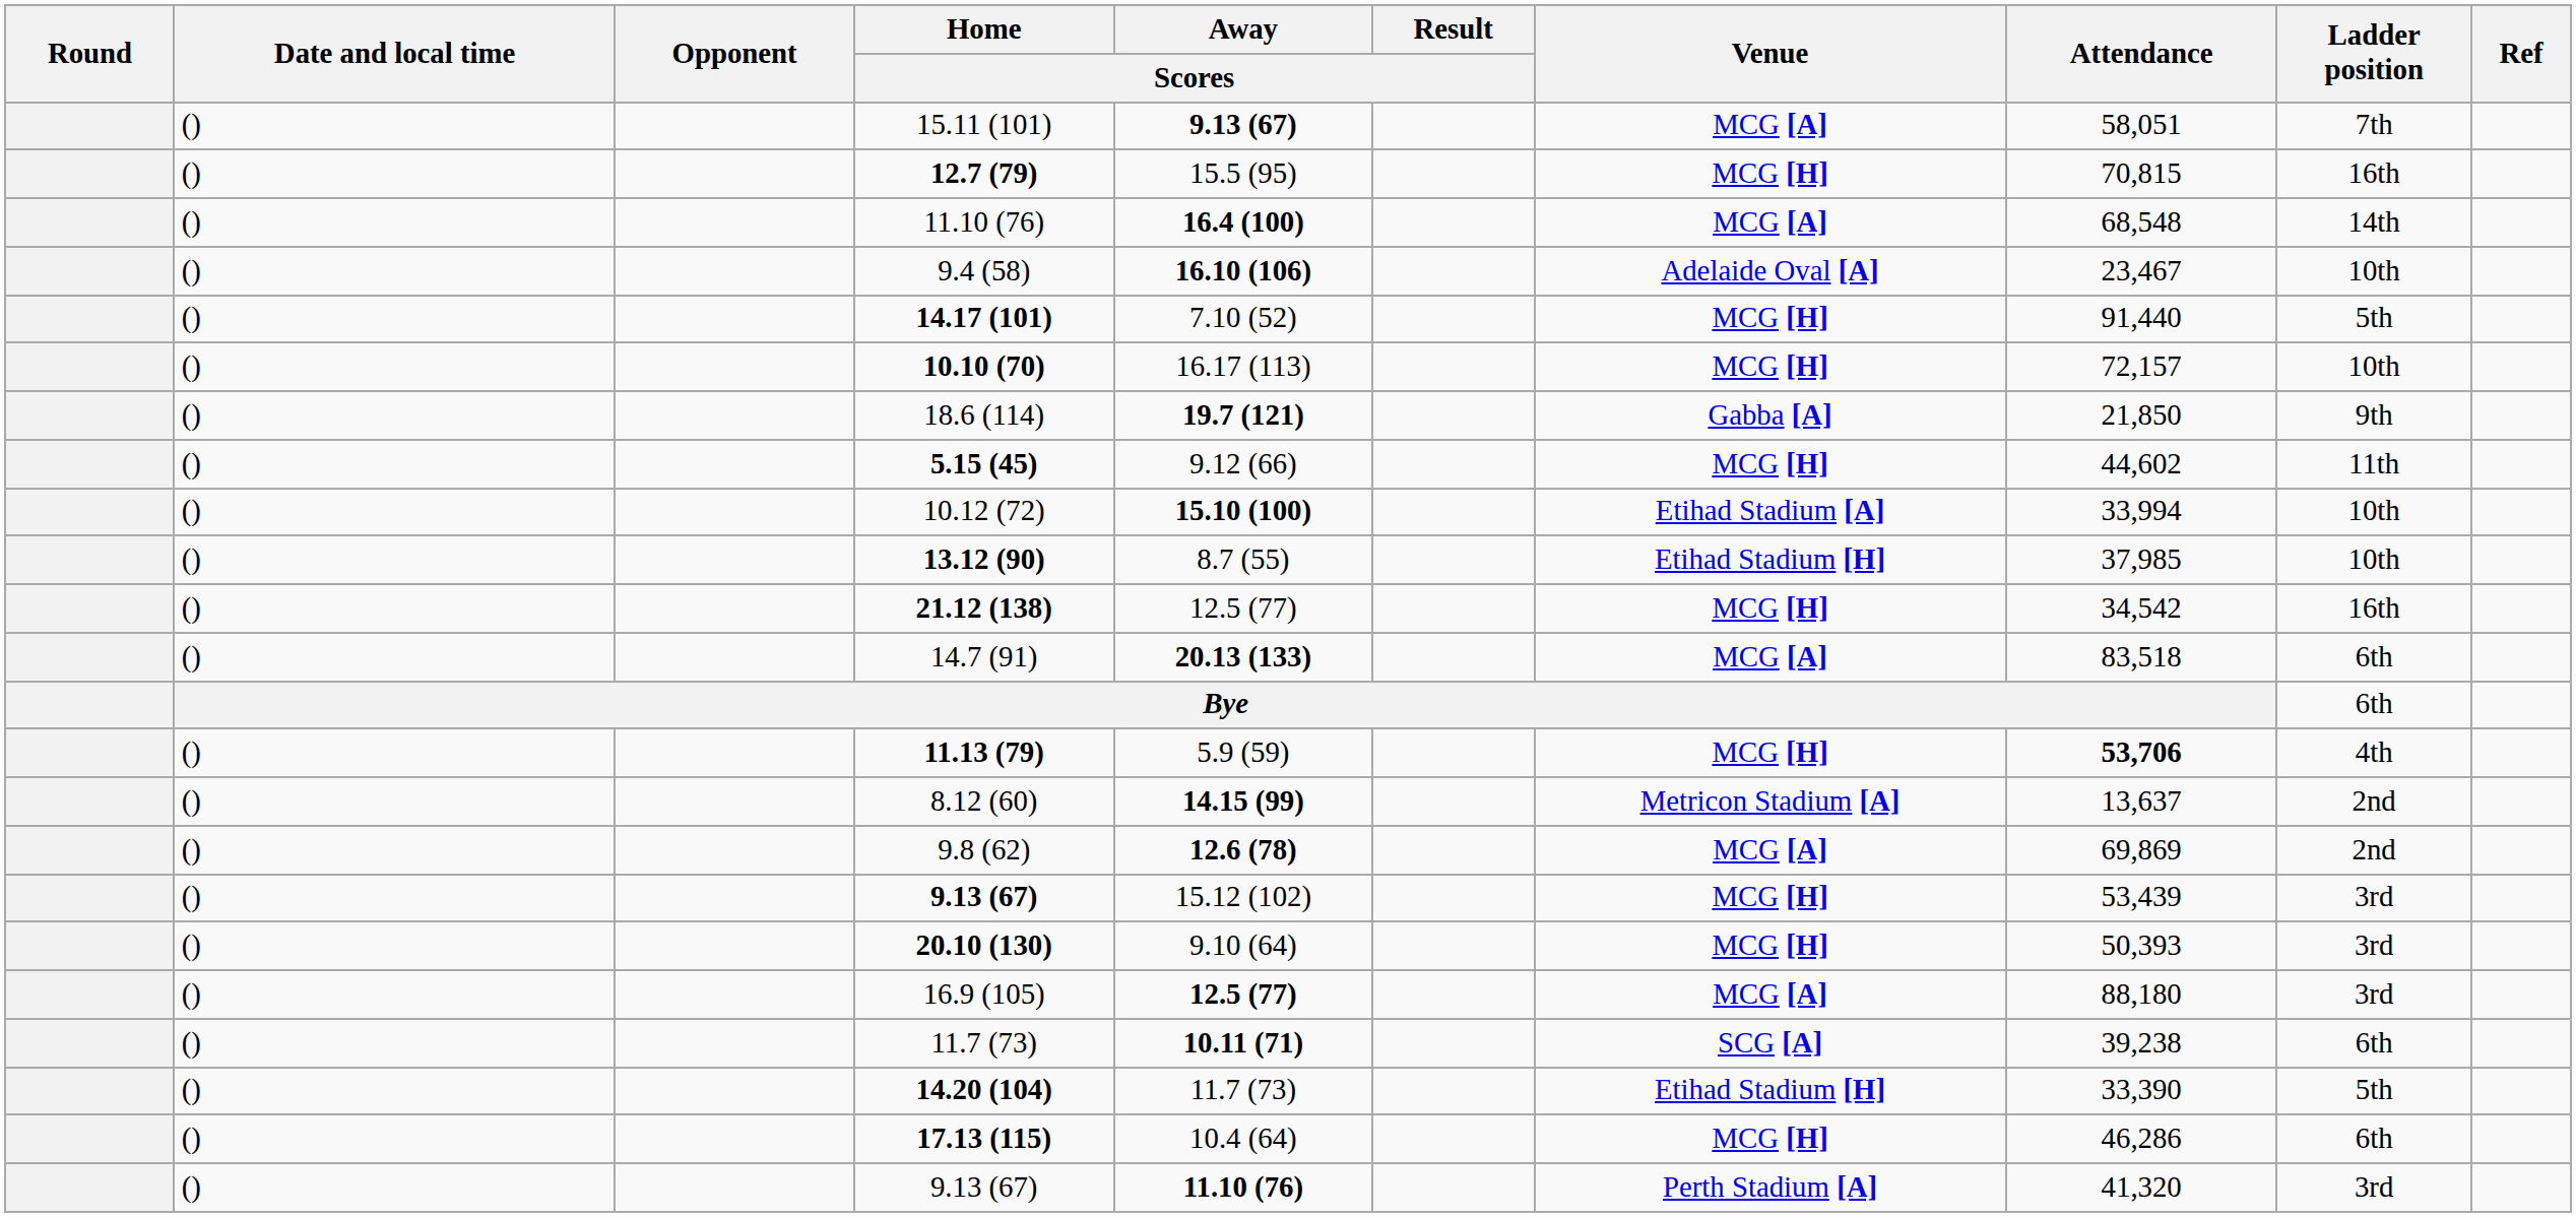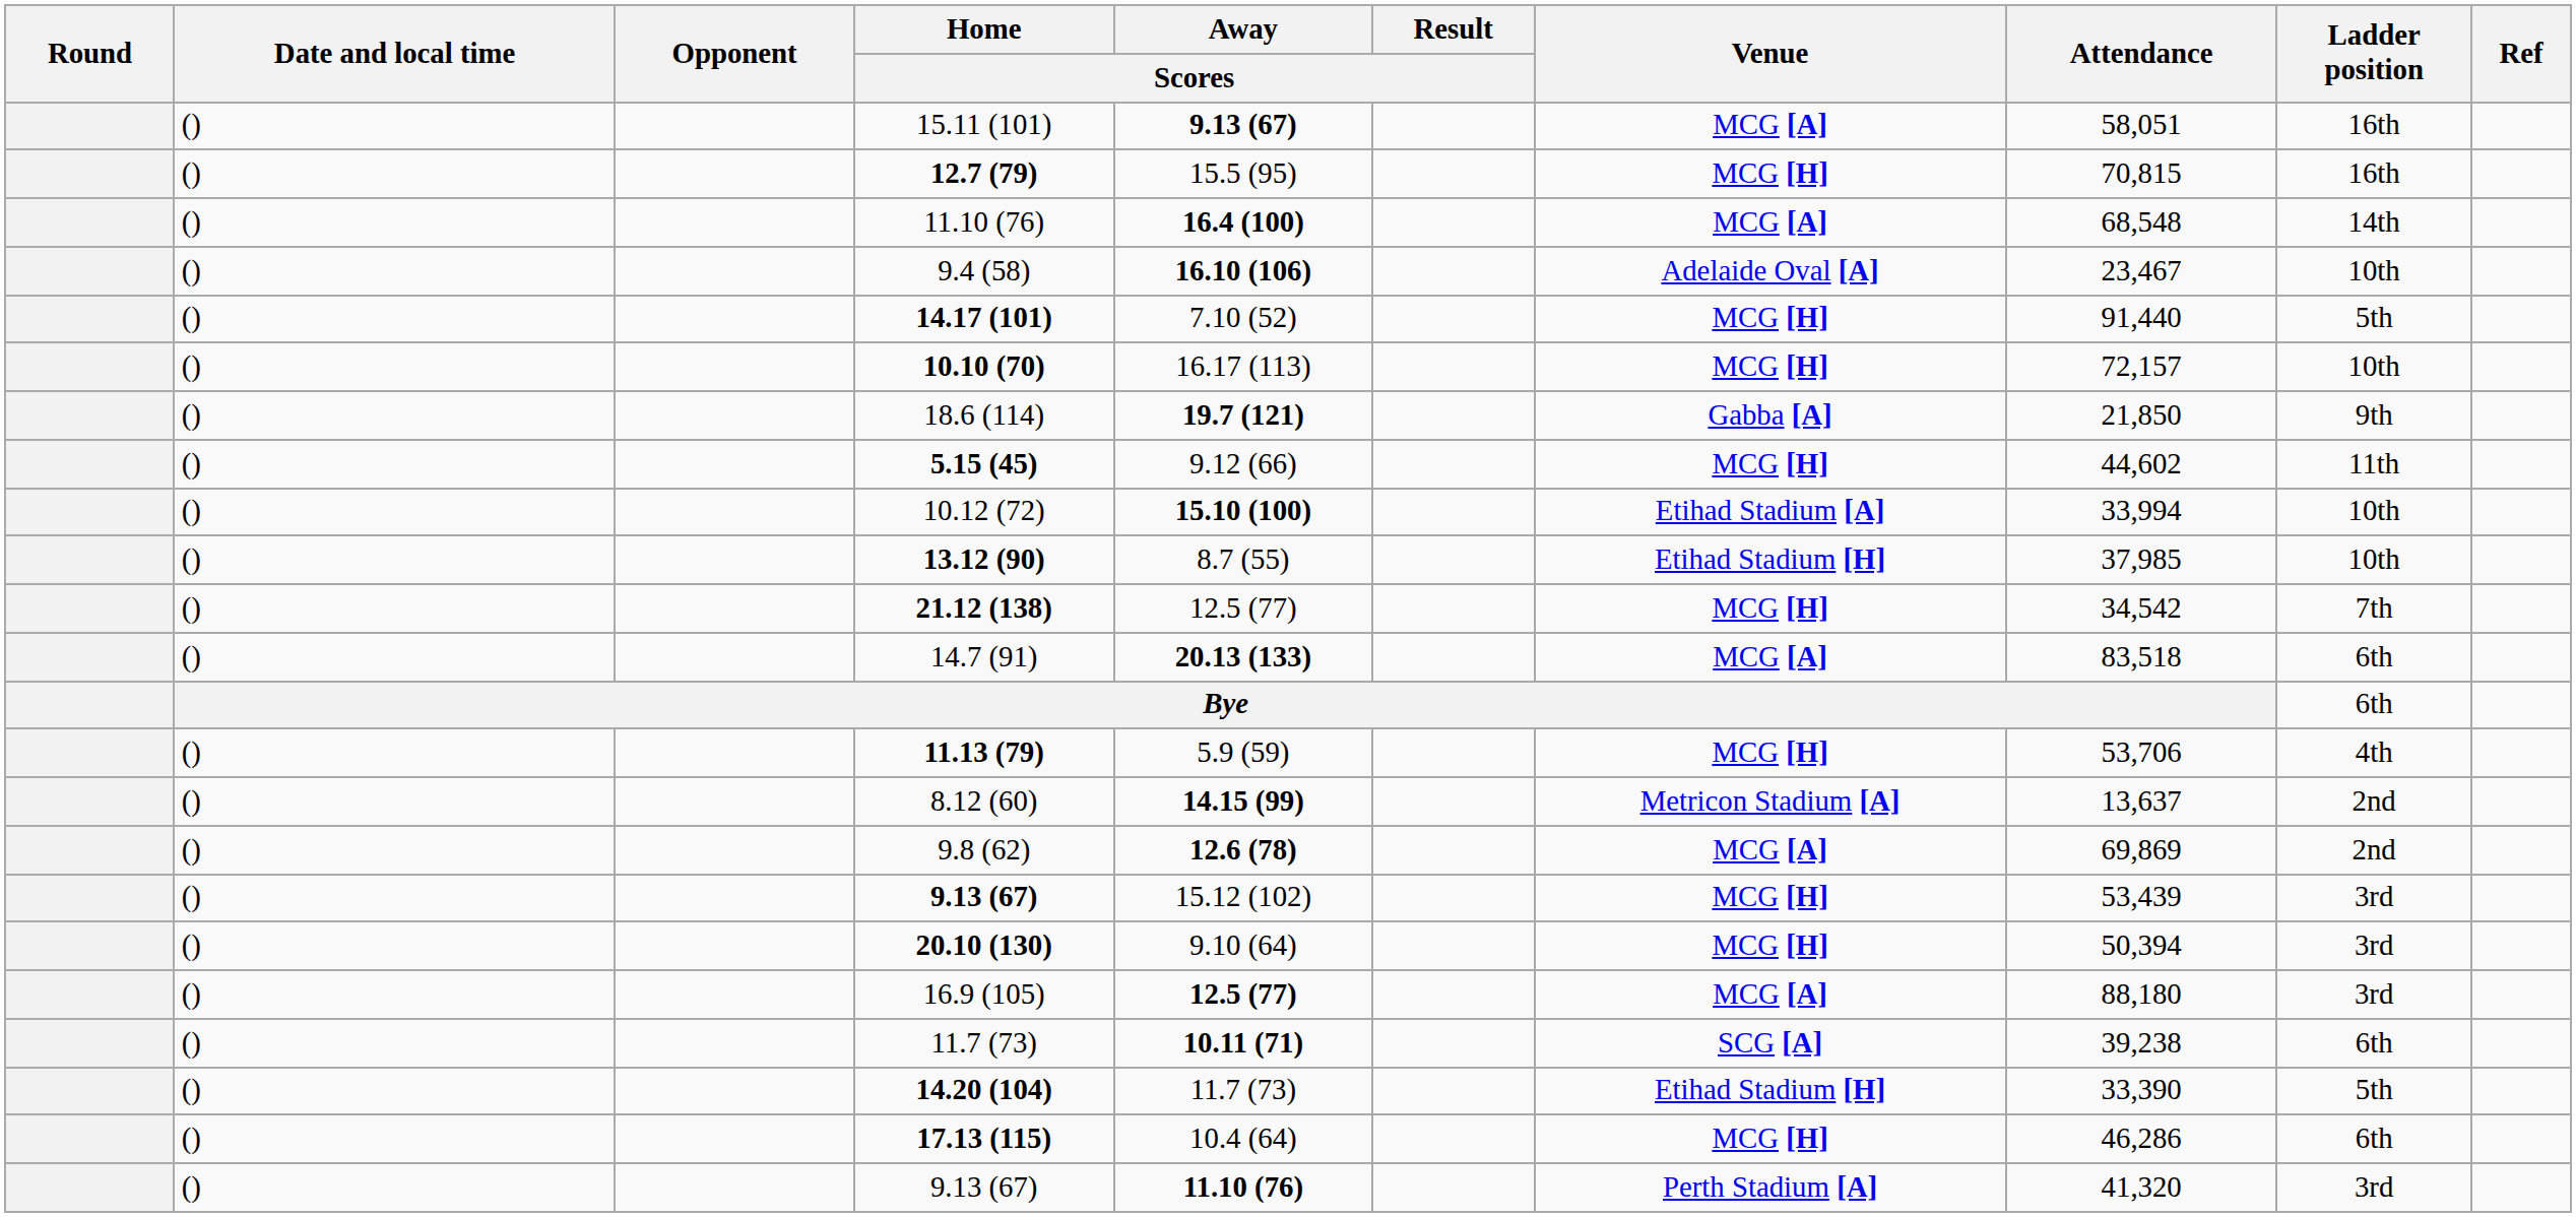15.11 (101) | Ladder position: 7th -> 16th
21.12 (138) | Ladder position: 16th -> 7th
11.13 (79) | Attendance: bold -> normal
20.10 (130) | Attendance: 50,393 -> 50,394
